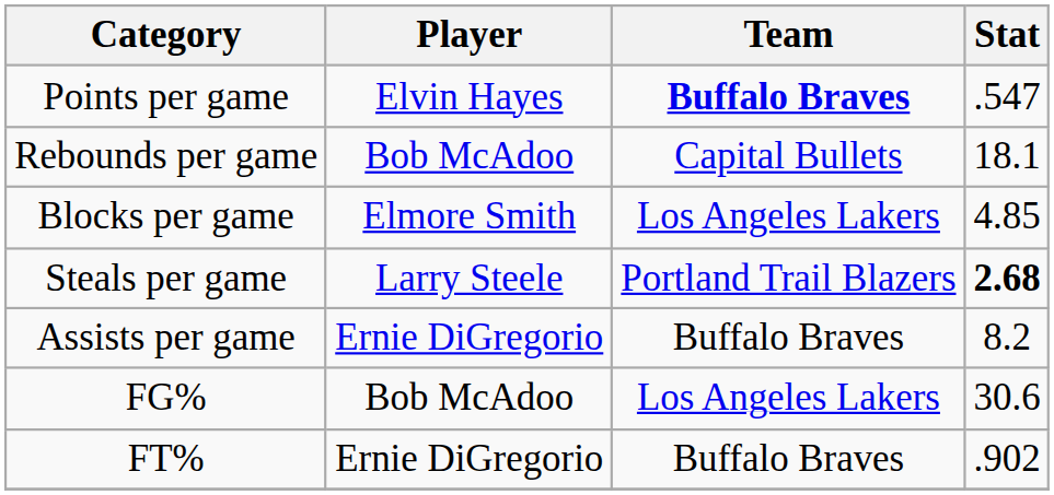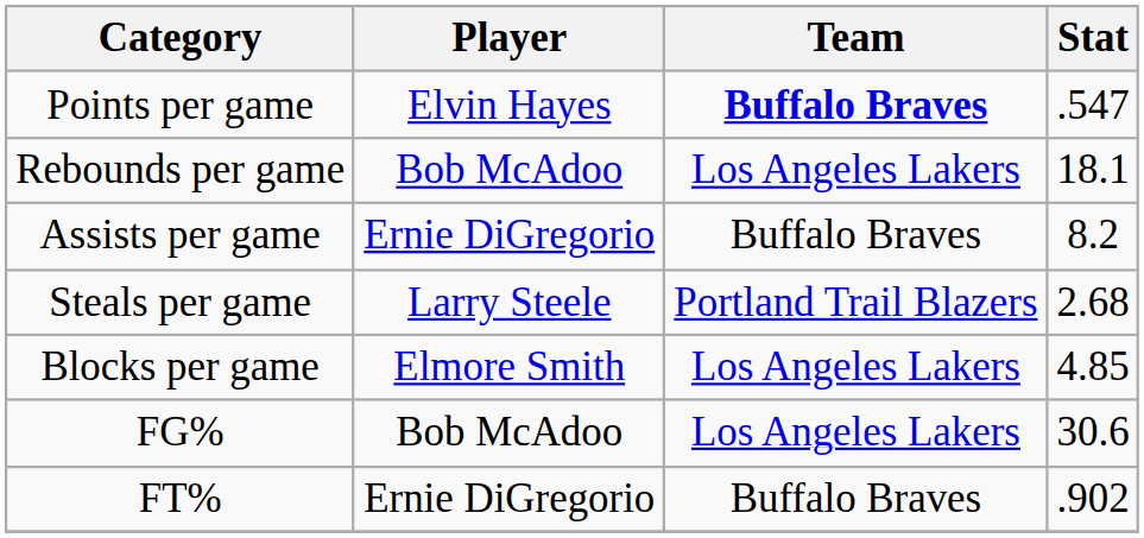Rebounds per game | Team: Capital Bullets -> Los Angeles Lakers
rows swapped: Assists per game <-> Blocks per game
Steals per game | Stat: bold -> normal
